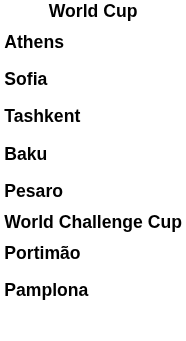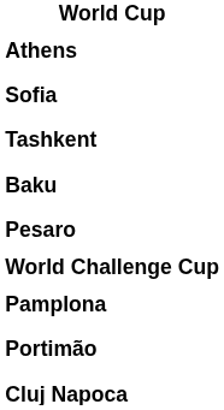rows swapped: Pamplona <-> Portimão
+ row: Cluj Napoca
